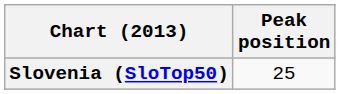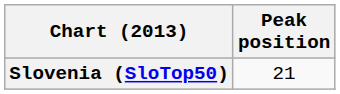Slovenia (SloTop50) | Peak position: 25 -> 21
